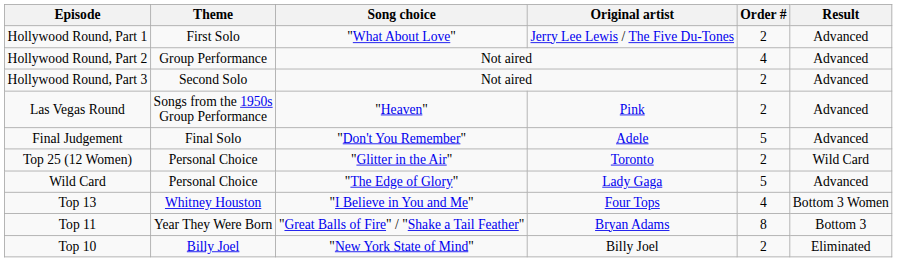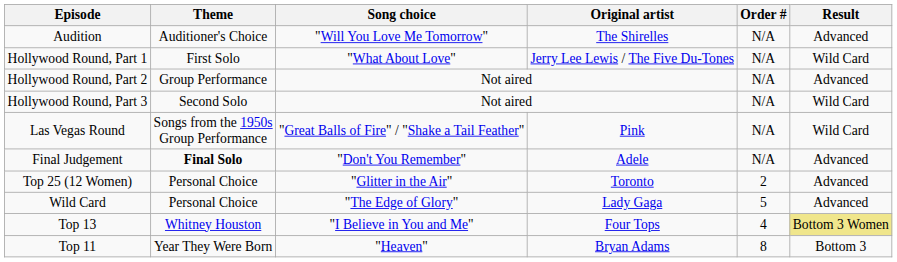+ row: Audition | Auditioner's Choice | "Will You Love Me Tomorrow" | The Shirelles | N/A | Advanced
Hollywood Round, Part 1 | Order #: 2 -> N/A
Hollywood Round, Part 1 | Result: Advanced -> Wild Card
Hollywood Round, Part 2 | Order #: 4 -> N/A
Hollywood Round, Part 3 | Order #: 2 -> N/A
Hollywood Round, Part 3 | Result: Advanced -> Wild Card
Las Vegas Round | Song choice: "Heaven" -> "Great Balls of Fire" / "Shake a Tail Feather"
Las Vegas Round | Order #: 2 -> N/A
Las Vegas Round | Result: Advanced -> Wild Card
Final Judgement | Theme: normal -> bold
Final Judgement | Order #: 5 -> N/A
Top 25 (12 Women) | Result: Wild Card -> Advanced
Top 13 | Result: no background -> khaki background
Top 11 | Song choice: "Great Balls of Fire" / "Shake a Tail Feather" -> "Heaven"
- row: Top 10 | Billy Joel | "New York State of Mind" | Billy Joel | 2 | Eliminated
